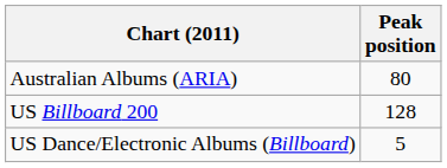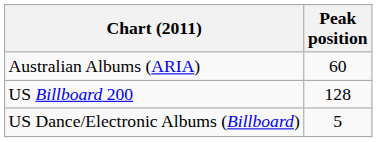Australian Albums (ARIA) | Peak position: 80 -> 60
